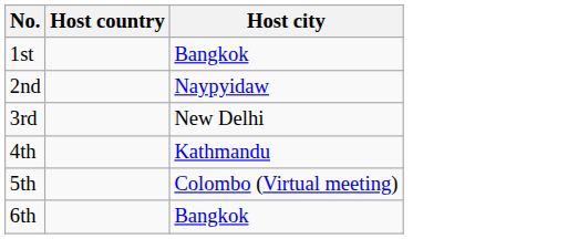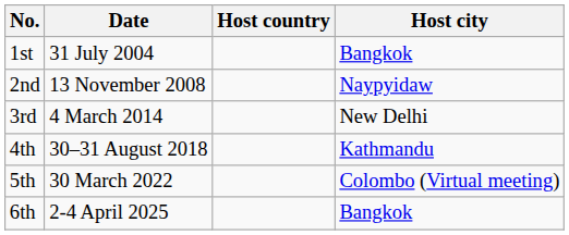+ column: Date | 31 July 2004 | 13 November 2008 | 4 March 2014 | 30–31 August 2018 | 30 March 2022 | 2-4 April 2025
